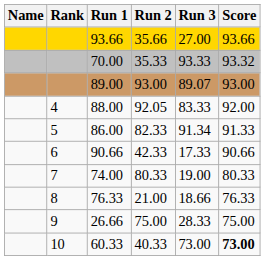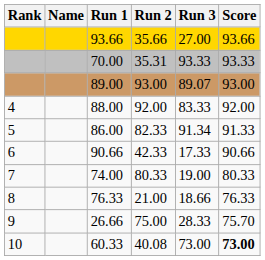columns swapped: Rank <-> Name
70.00 | Run 2: 35.33 -> 35.31
70.00 | Score: 93.32 -> 93.33
88.00 | Run 2: 92.05 -> 92.00
26.66 | Score: 75.00 -> 75.70
60.33 | Run 2: 40.33 -> 40.08
